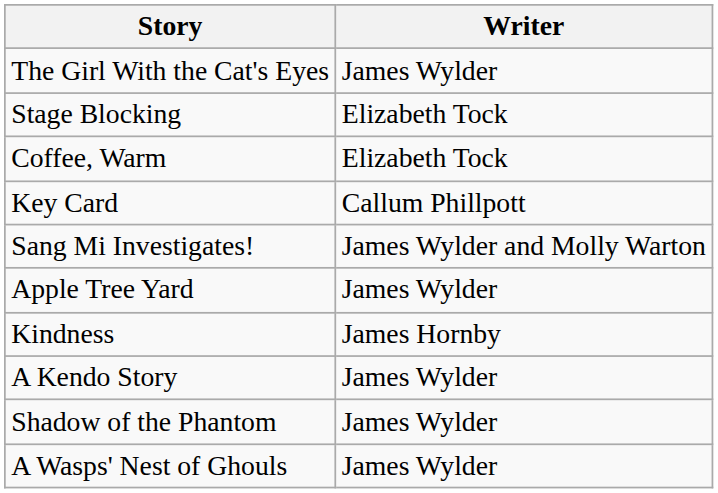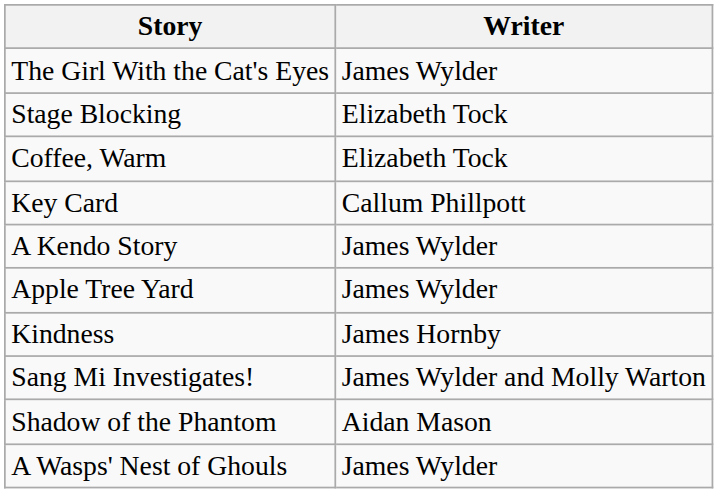rows swapped: Sang Mi Investigates! <-> A Kendo Story
Shadow of the Phantom | Writer: James Wylder -> Aidan Mason
